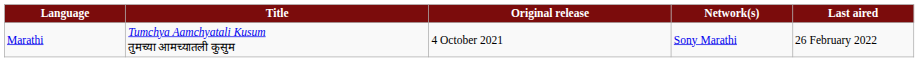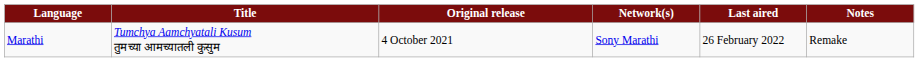+ column: Notes | Remake
